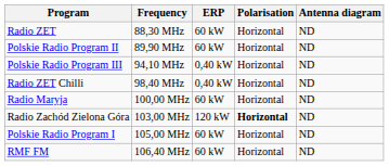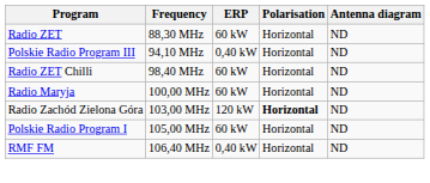- row: Polskie Radio Program II | 89,90 MHz | 60 kW | Horizontal | ND
Radio ZET Chilli | ERP: 0,40 kW -> 60 kW
RMF FM | ERP: 60 kW -> 0,40 kW
